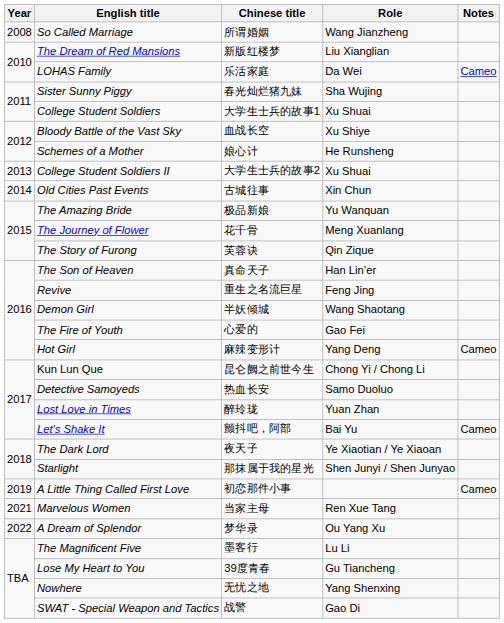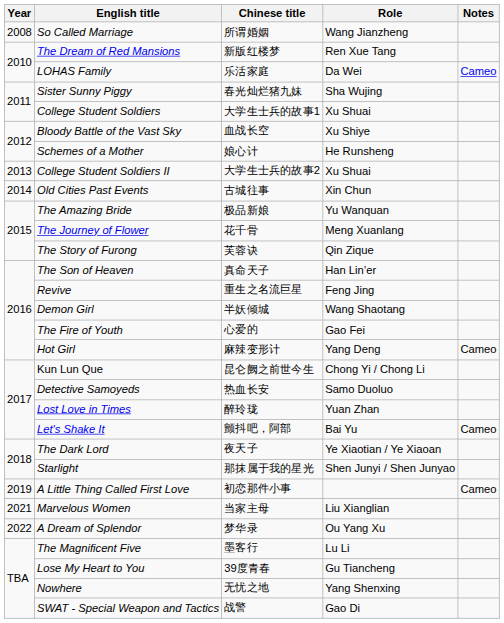The Dream of Red Mansions | Role: Liu Xianglian -> Ren Xue Tang
Marvelous Women | Role: Ren Xue Tang -> Liu Xianglian
